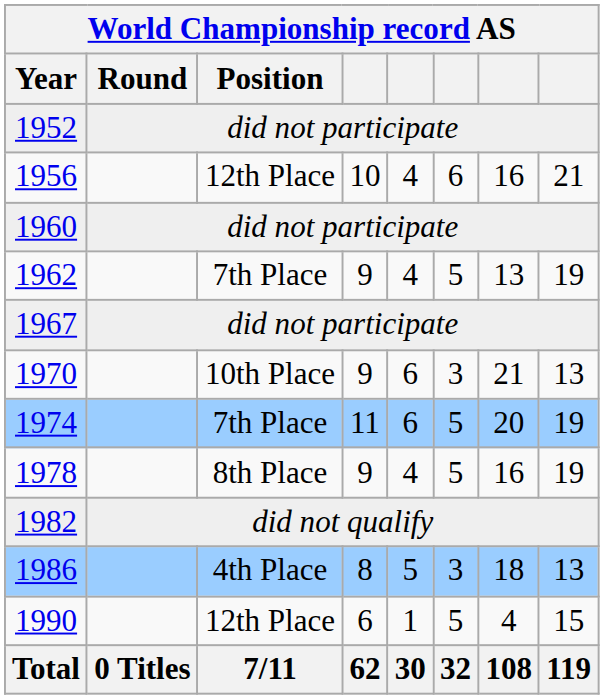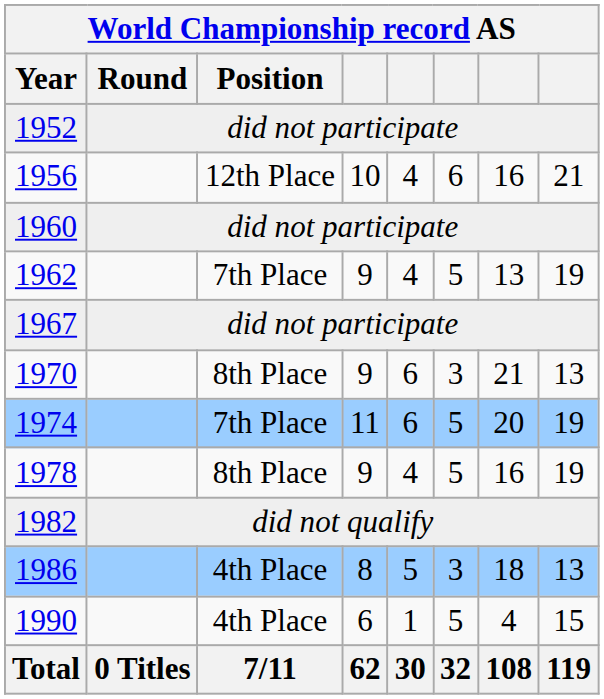1970 | Position: 10th Place -> 8th Place
1990 | Position: 12th Place -> 4th Place
